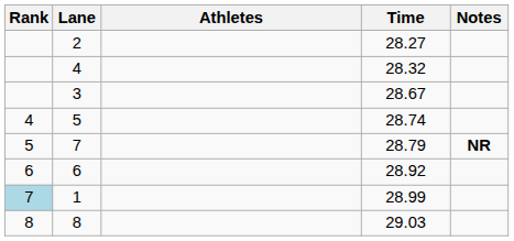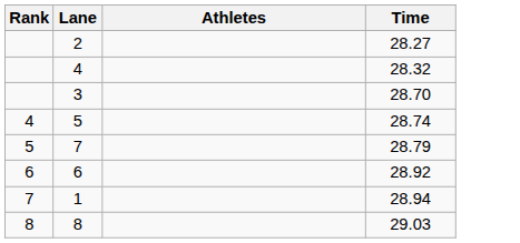- column: Notes | NR
3 | Time: 28.67 -> 28.70
1 | Rank: lightblue background -> no background
1 | Time: 28.99 -> 28.94
